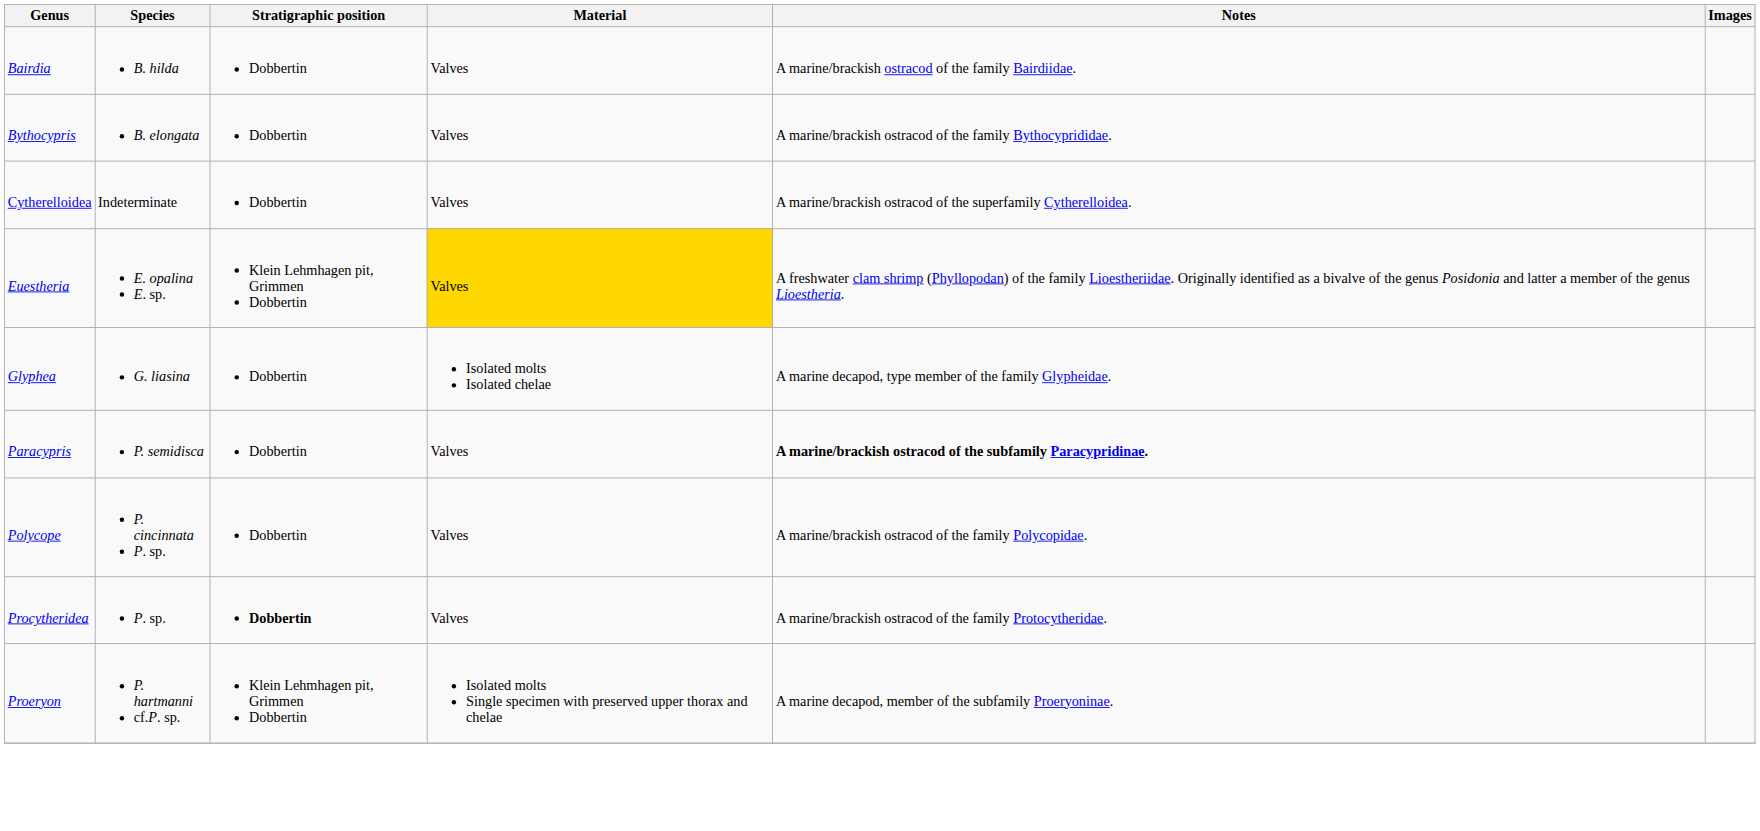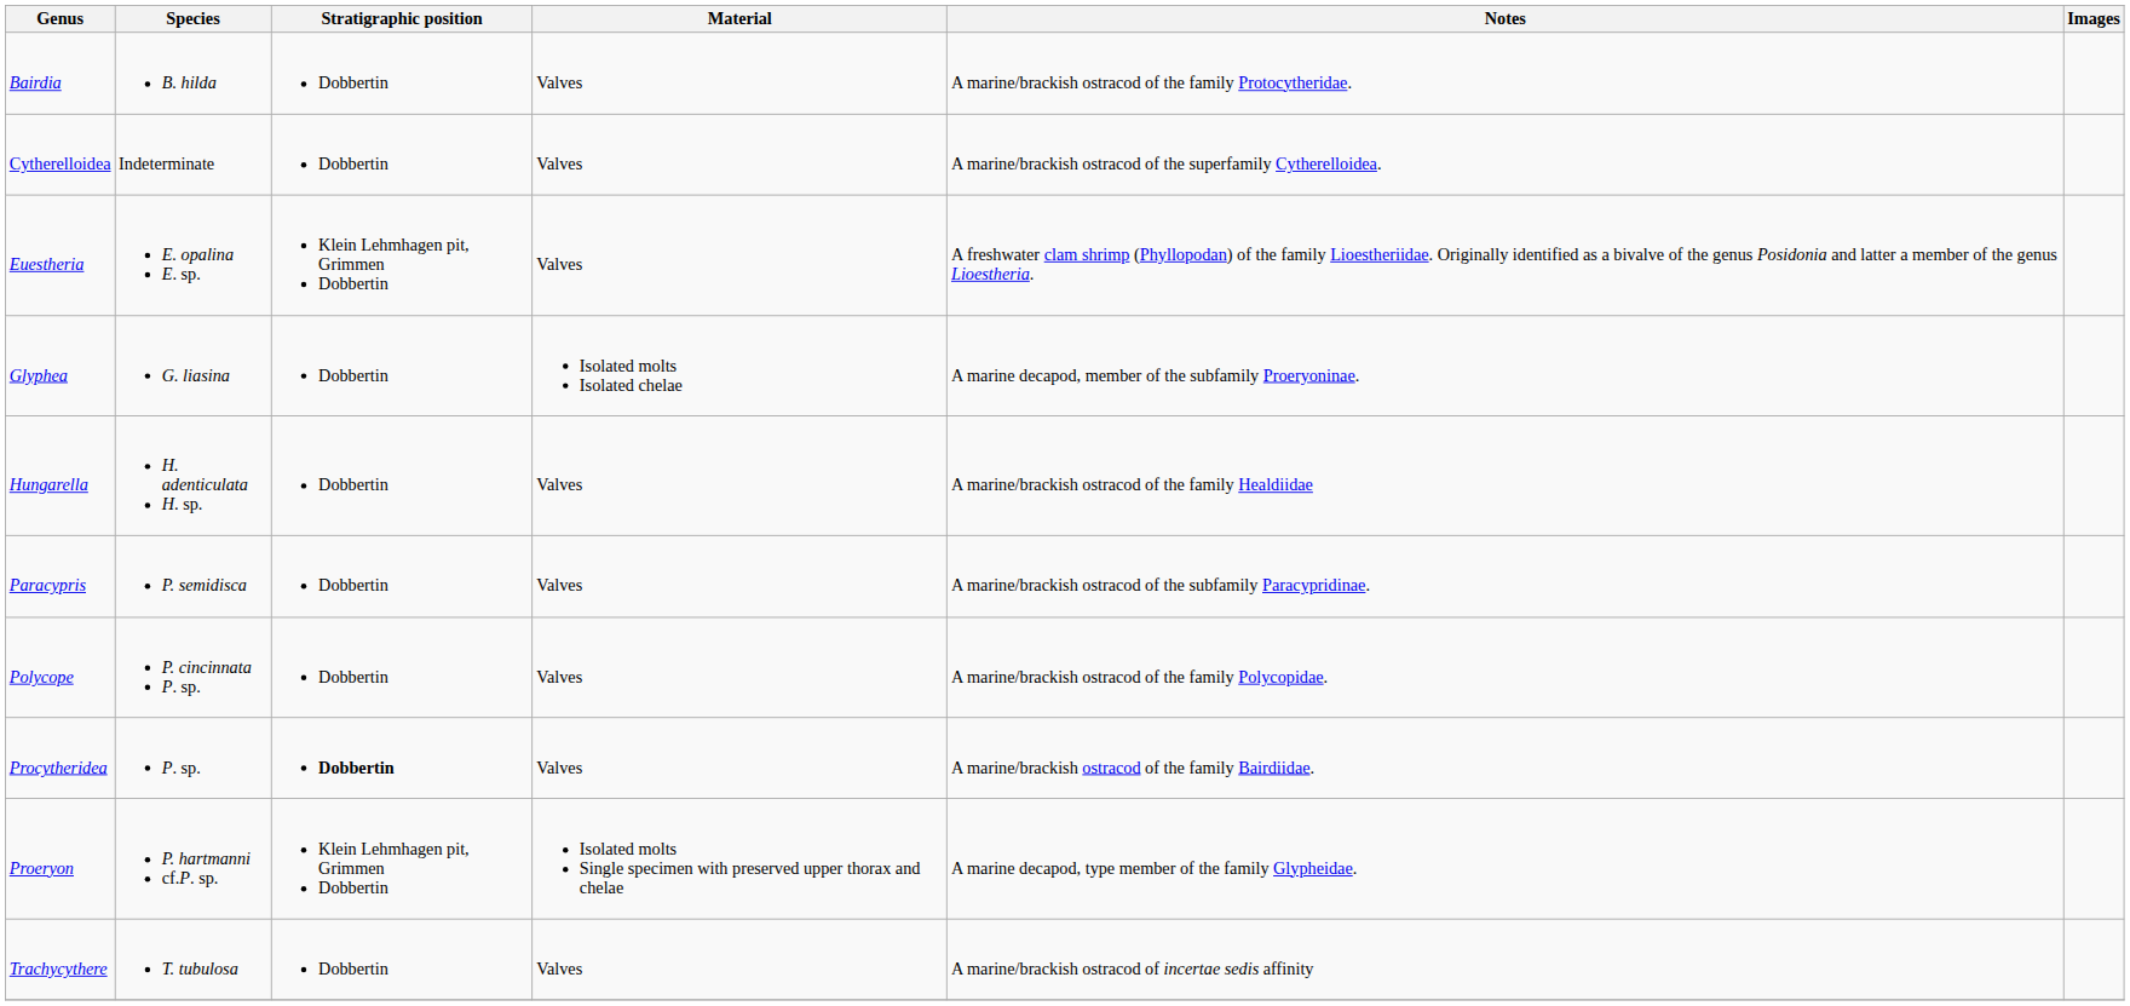Bairdia | Notes: A marine/brackish ostracod of the family Bairdiidae. -> A marine/brackish ostracod of the family Protocytheridae.
- row: Bythocypris | B. elongata | Dobbertin | Valves | A marine/brackish ostracod of the family Bythocyprididae.
Euestheria | Material: gold background -> no background
Glyphea | Notes: A marine decapod, type member of the family Glypheidae. -> A marine decapod, member of the subfamily Proeryoninae.
+ row: Hungarella | H. adenticulata H. sp. | Dobbertin | Valves | A marine/brackish ostracod of the family Healdiidae
Paracypris | Notes: bold -> normal
Procytheridea | Notes: A marine/brackish ostracod of the family Protocytheridae. -> A marine/brackish ostracod of the family Bairdiidae.
Proeryon | Notes: A marine decapod, member of the subfamily Proeryoninae. -> A marine decapod, type member of the family Glypheidae.
+ row: Trachycythere | T. tubulosa | Dobbertin | Valves | A marine/brackish ostracod of incertae sedis affinity
